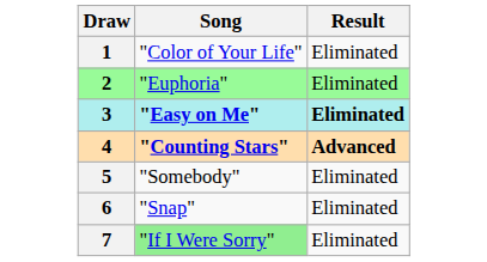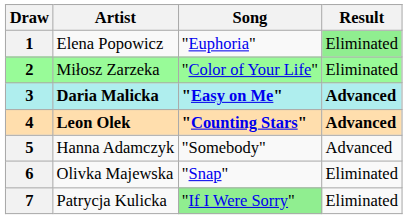+ column: Artist | Elena Popowicz | Miłosz Zarzeka | Daria Malicka | Leon Olek | Hanna Adamczyk | Olivka Majewska | Patrycja Kulicka
1 | Song: "Color of Your Life" -> "Euphoria"
1 | Result: no background -> lightgreen background
2 | Song: "Euphoria" -> "Color of Your Life"
3 | Result: Eliminated -> Advanced
5 | Result: Eliminated -> Advanced
